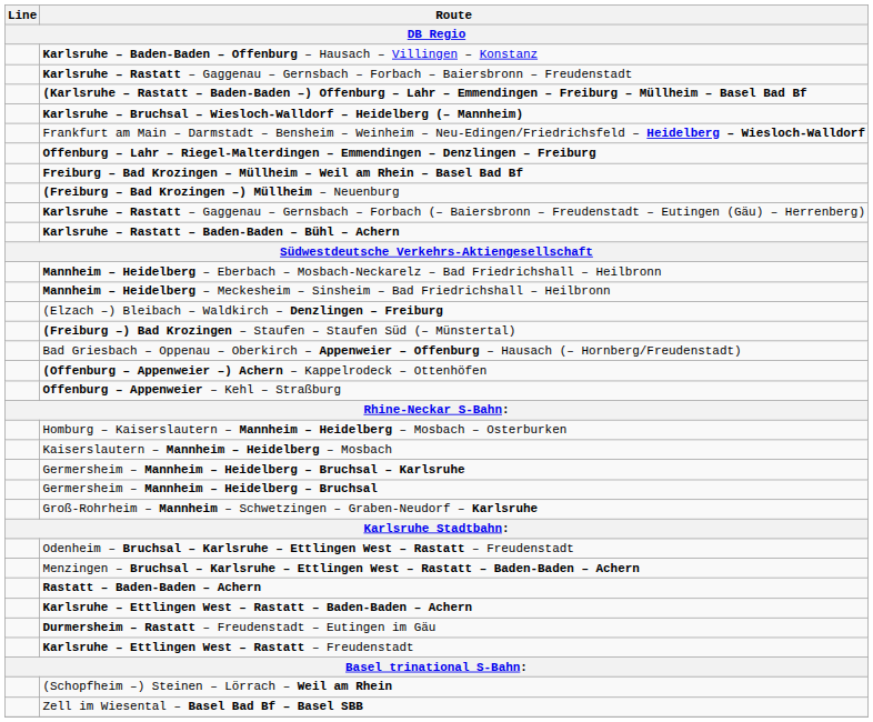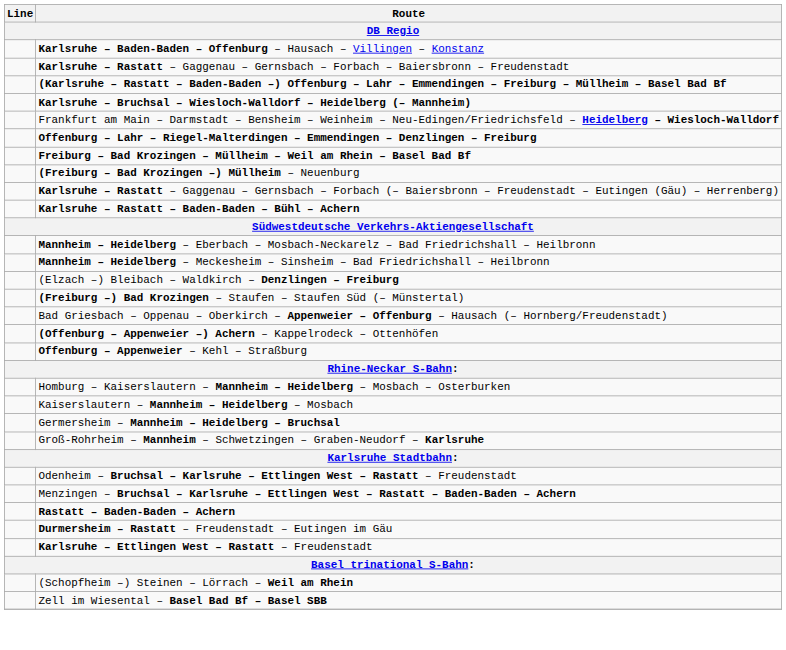- row: Germersheim – Mannheim – Heidelberg – Bruchsal – Karlsruhe
- row: Karlsruhe – Ettlingen West – Rastatt – Baden-Baden – Achern
